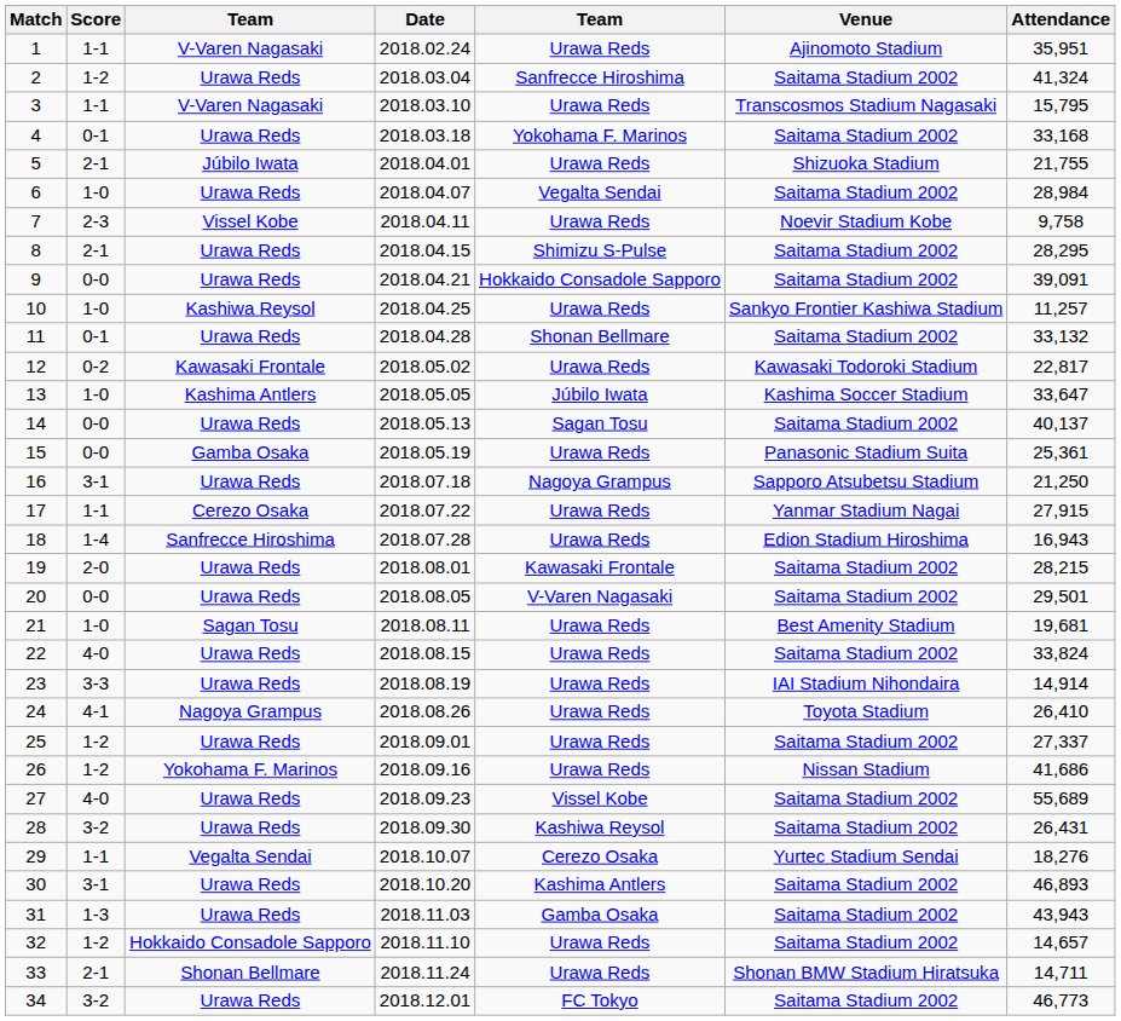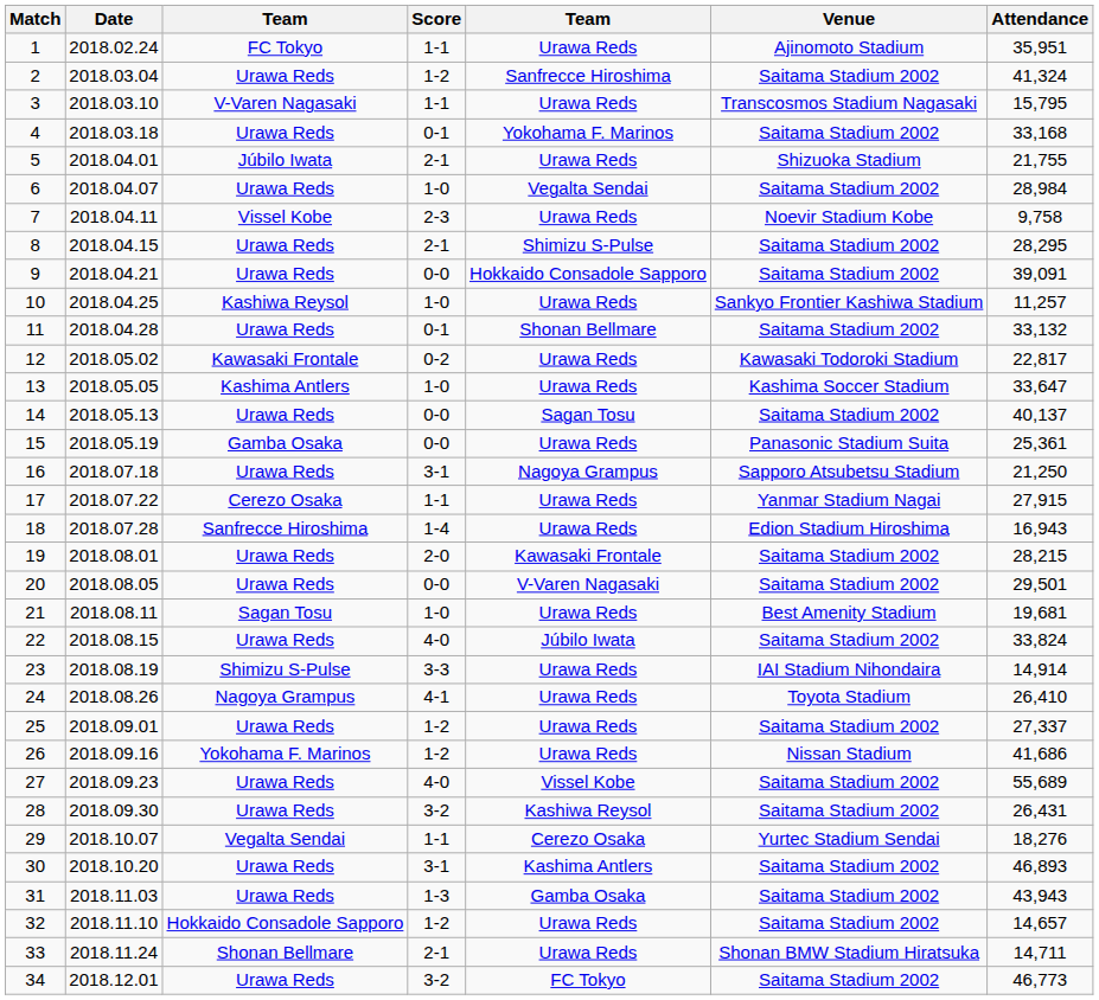columns swapped: Date <-> Score
1 | column 3: V-Varen Nagasaki -> FC Tokyo
13 | column 5: Júbilo Iwata -> Urawa Reds
22 | column 5: Urawa Reds -> Júbilo Iwata
23 | column 3: Urawa Reds -> Shimizu S-Pulse
